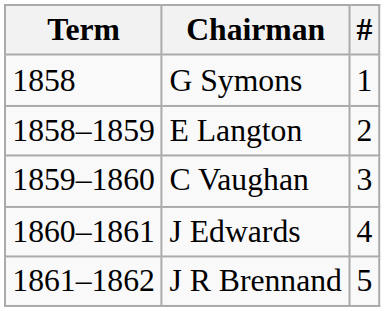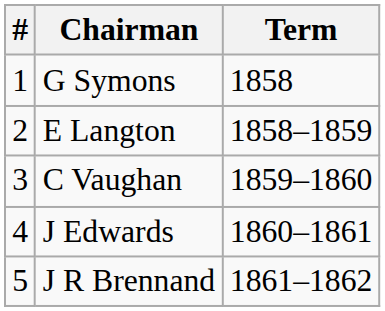columns swapped: # <-> Term
